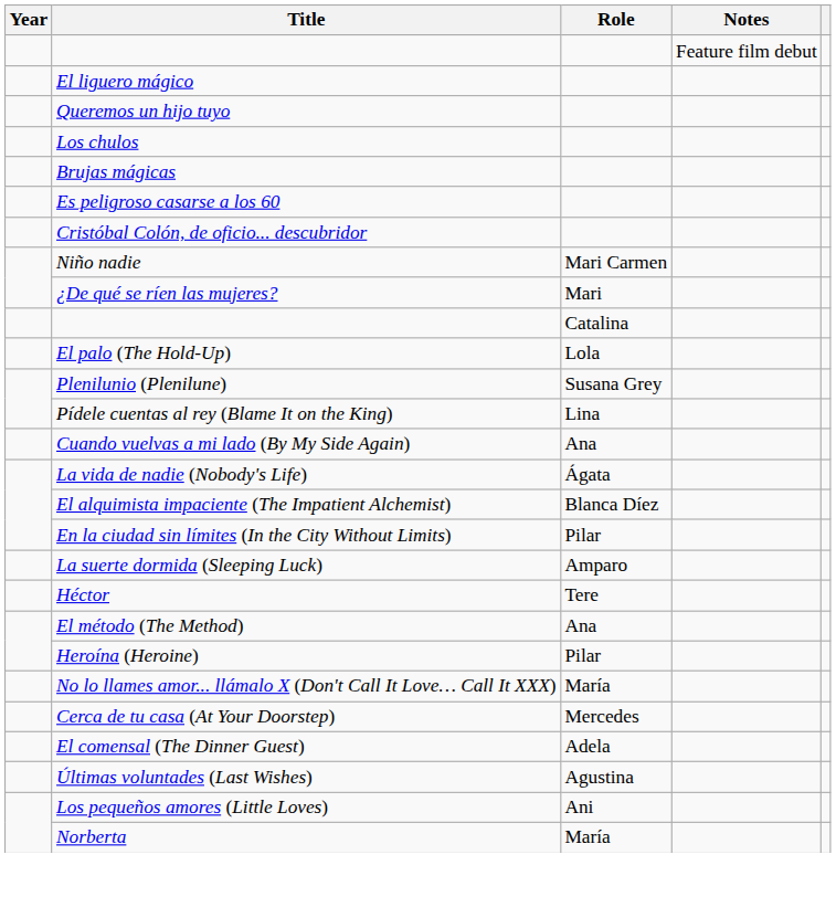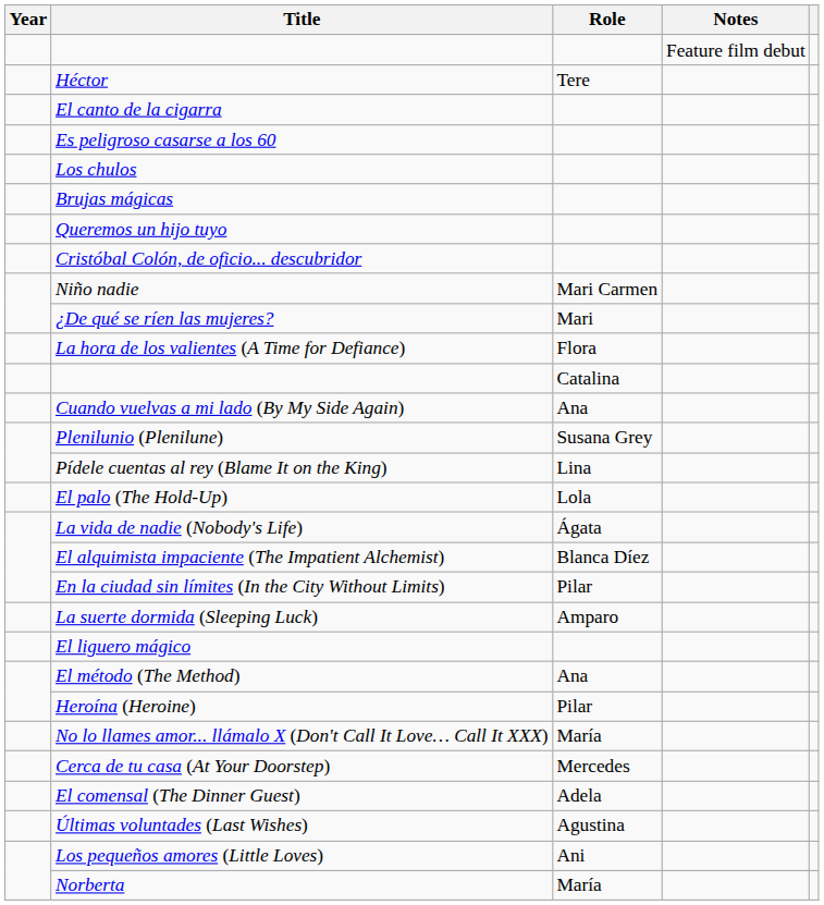rows swapped: El liguero mágico <-> Héctor
+ row: El canto de la cigarra
rows swapped: Queremos un hijo tuyo <-> Es peligroso casarse a los 60
+ row: La hora de los valientes (A Time for Defiance) | Flora
rows swapped: Cuando vuelvas a mi lado (By My Side Again) <-> El palo (The Hold-Up)
